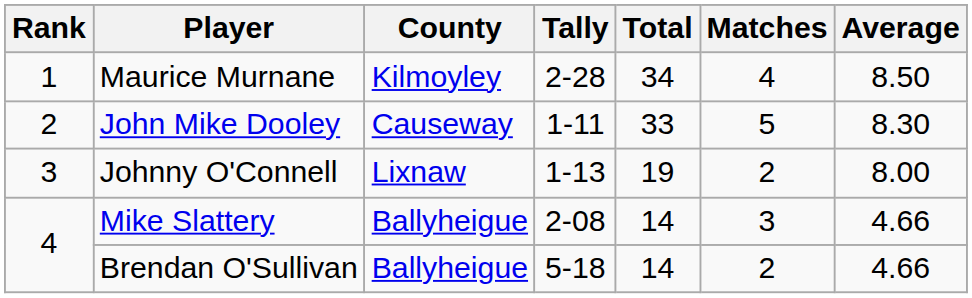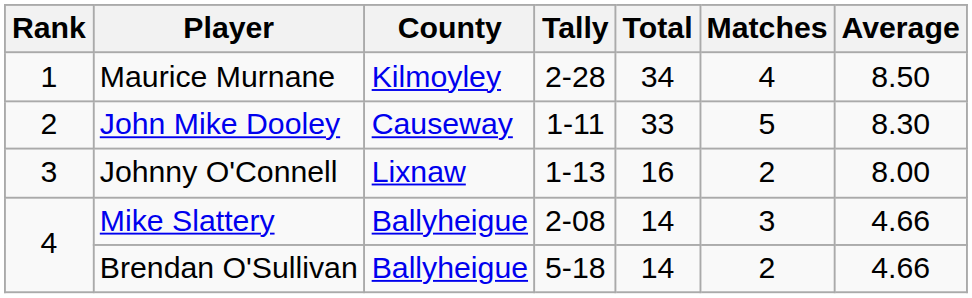Johnny O'Connell | Total: 19 -> 16
